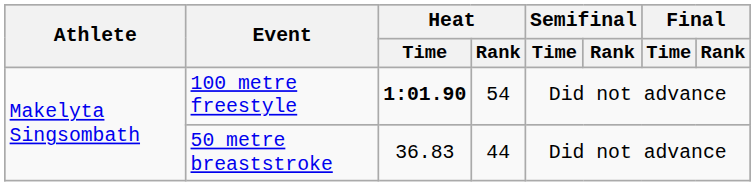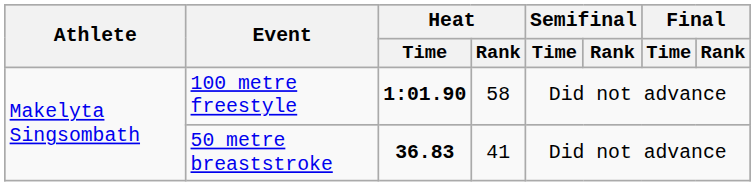100 metre freestyle | Heat / Rank: 54 -> 58
50 metre breaststroke | Heat / Time: normal -> bold
50 metre breaststroke | Heat / Rank: 44 -> 41
